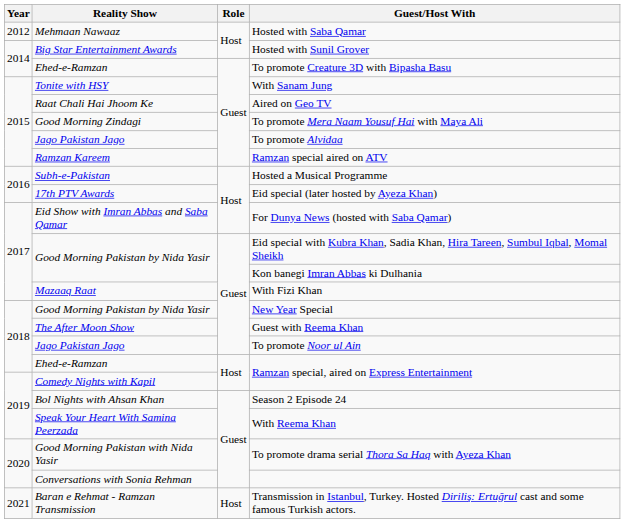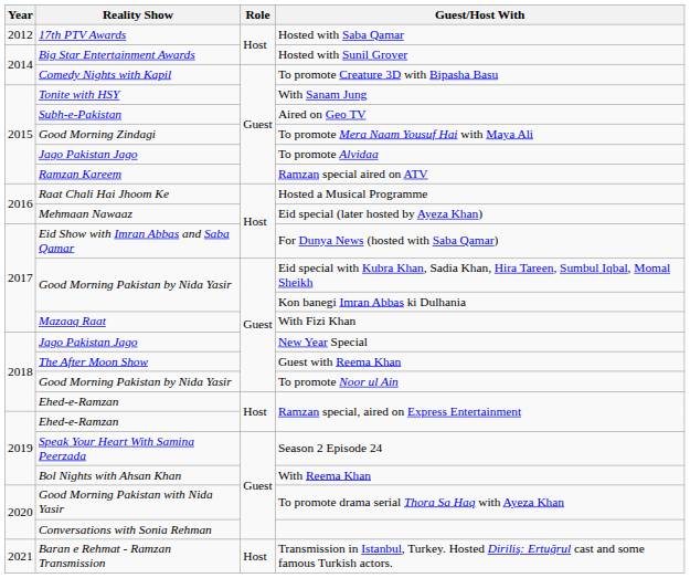Hosted with Saba Qamar | Reality Show: Mehmaan Nawaaz -> 17th PTV Awards
To promote Creature 3D with Bipasha Basu | Reality Show: Ehed-e-Ramzan -> Comedy Nights with Kapil
Aired on Geo TV | Reality Show: Raat Chali Hai Jhoom Ke -> Subh-e-Pakistan
Hosted a Musical Programme | Reality Show: Subh-e-Pakistan -> Raat Chali Hai Jhoom Ke
Eid special (later hosted by Ayeza Khan) | Reality Show: 17th PTV Awards -> Mehmaan Nawaaz
New Year Special | Reality Show: Good Morning Pakistan by Nida Yasir -> Jago Pakistan Jago
To promote Noor ul Ain | Reality Show: Jago Pakistan Jago -> Good Morning Pakistan by Nida Yasir
2019 / Ramzan special, aired on Express Entertainment | Reality Show: Comedy Nights with Kapil -> Ehed-e-Ramzan
Season 2 Episode 24 | Reality Show: Bol Nights with Ahsan Khan -> Speak Your Heart With Samina Peerzada
With Reema Khan | Reality Show: Speak Your Heart With Samina Peerzada -> Bol Nights with Ahsan Khan
